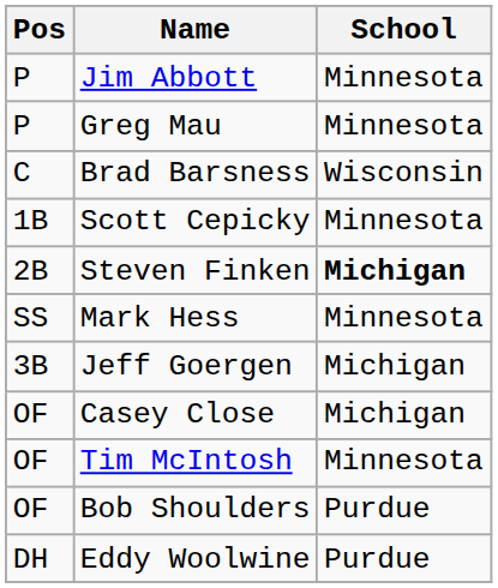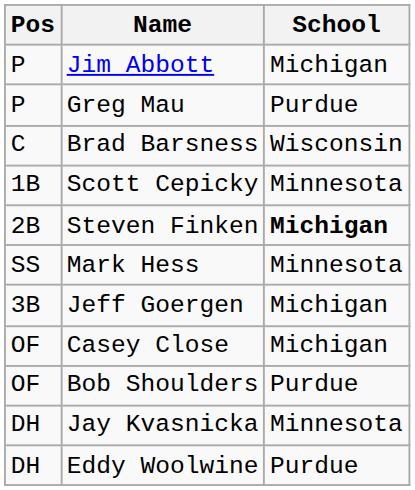Jim Abbott | School: Minnesota -> Michigan
Greg Mau | School: Minnesota -> Purdue
- row: OF | Tim McIntosh | Minnesota
+ row: DH | Jay Kvasnicka | Minnesota
